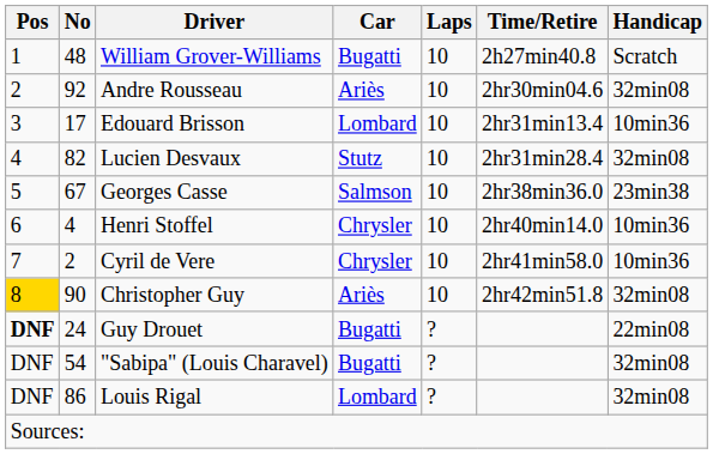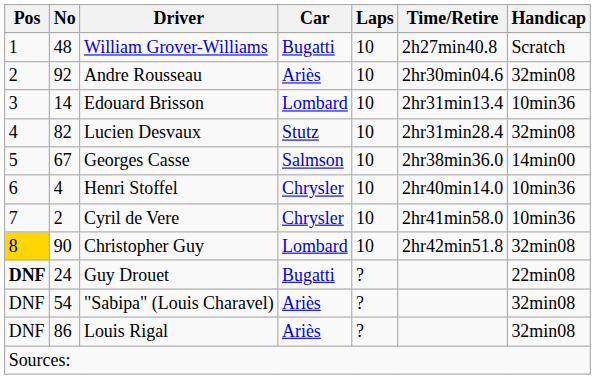Edouard Brisson | No: 17 -> 14
Georges Casse | Handicap: 23min38 -> 14min00
Christopher Guy | Car: Ariès -> Lombard
"Sabipa" (Louis Charavel) | Car: Bugatti -> Ariès
Louis Rigal | Car: Lombard -> Ariès
